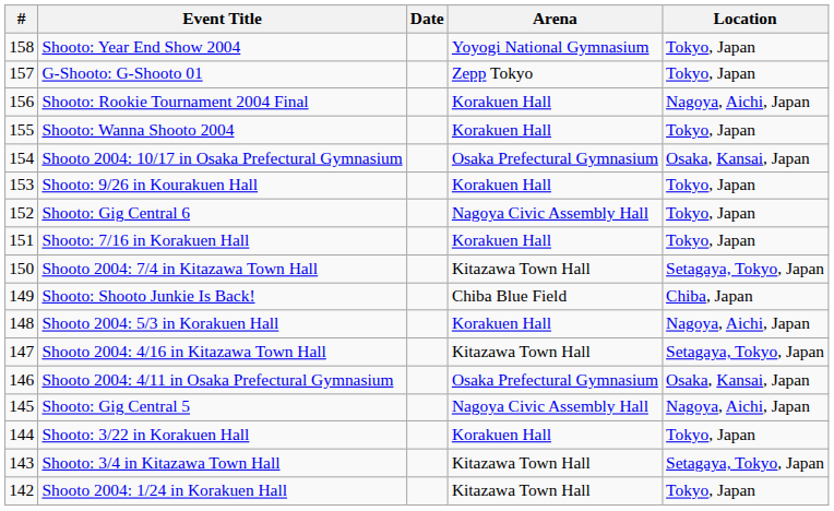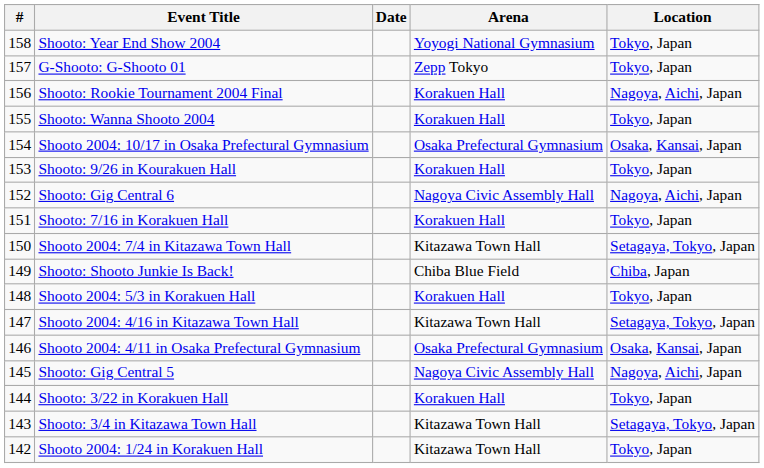Shooto: Gig Central 6 | Location: Tokyo, Japan -> Nagoya, Aichi, Japan
Shooto 2004: 5/3 in Korakuen Hall | Location: Nagoya, Aichi, Japan -> Tokyo, Japan
